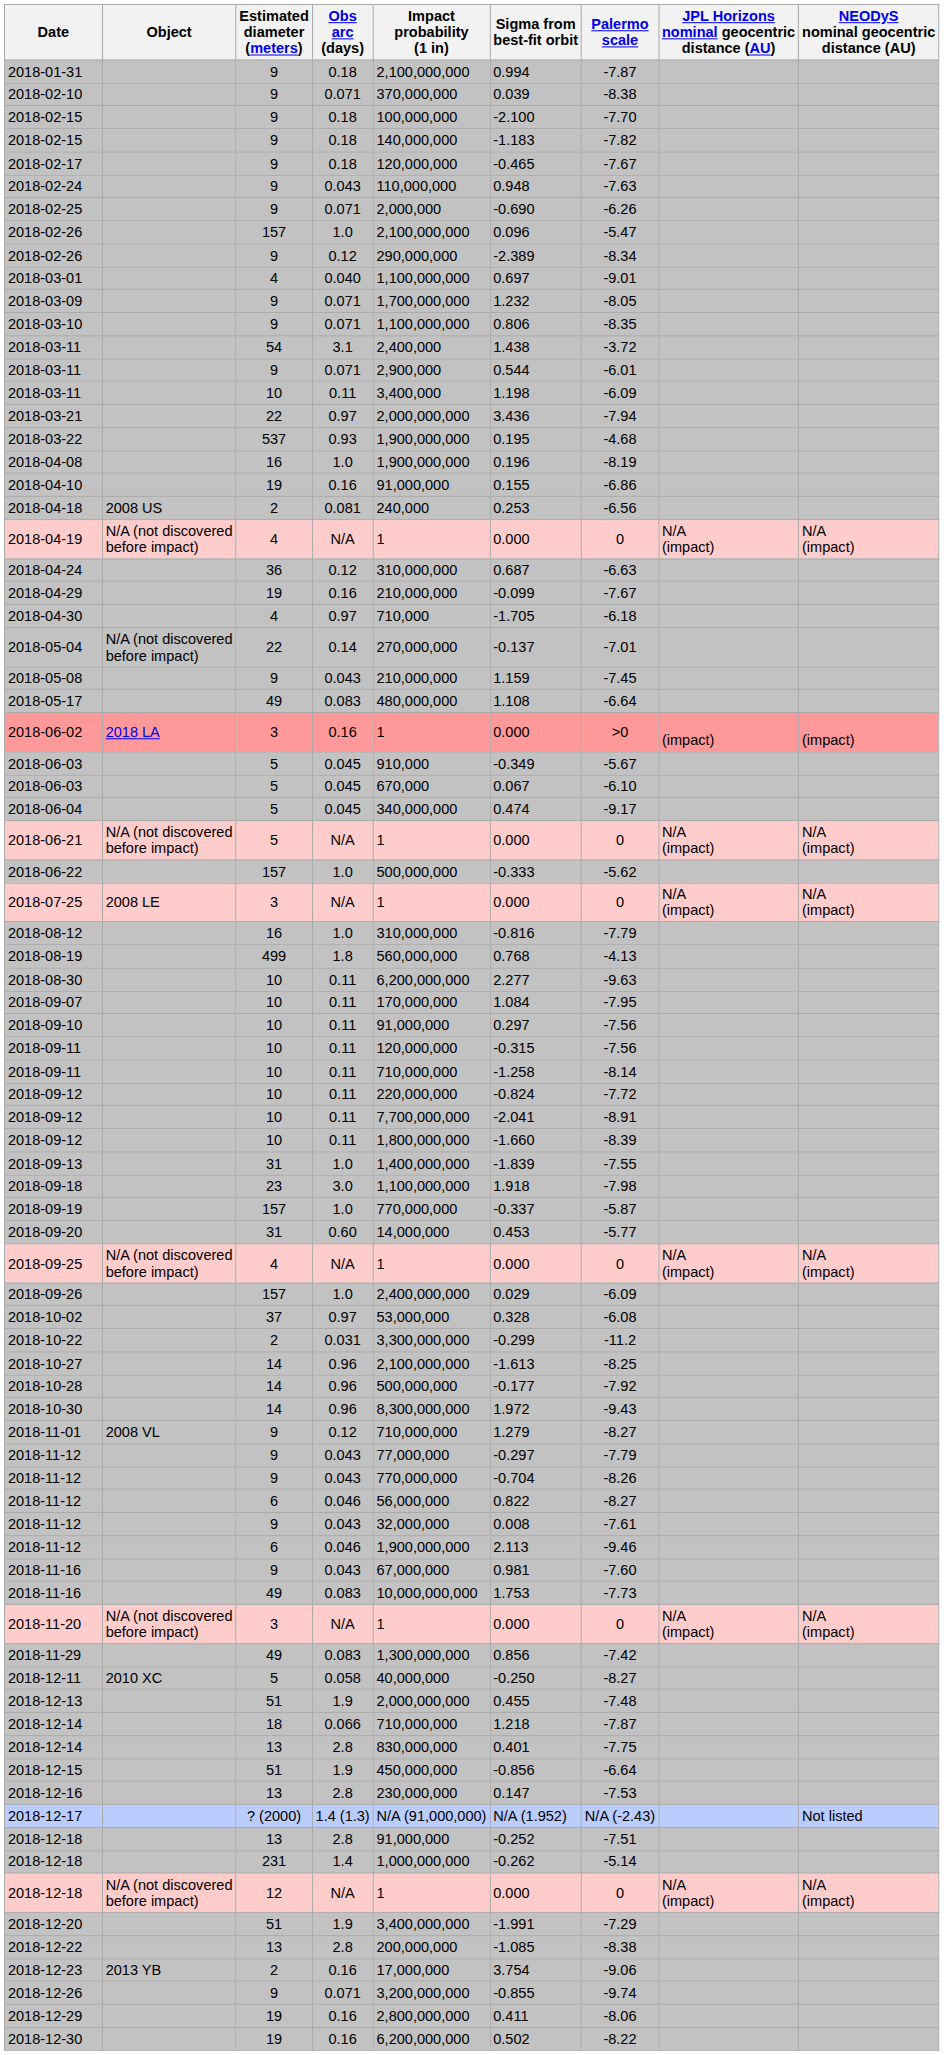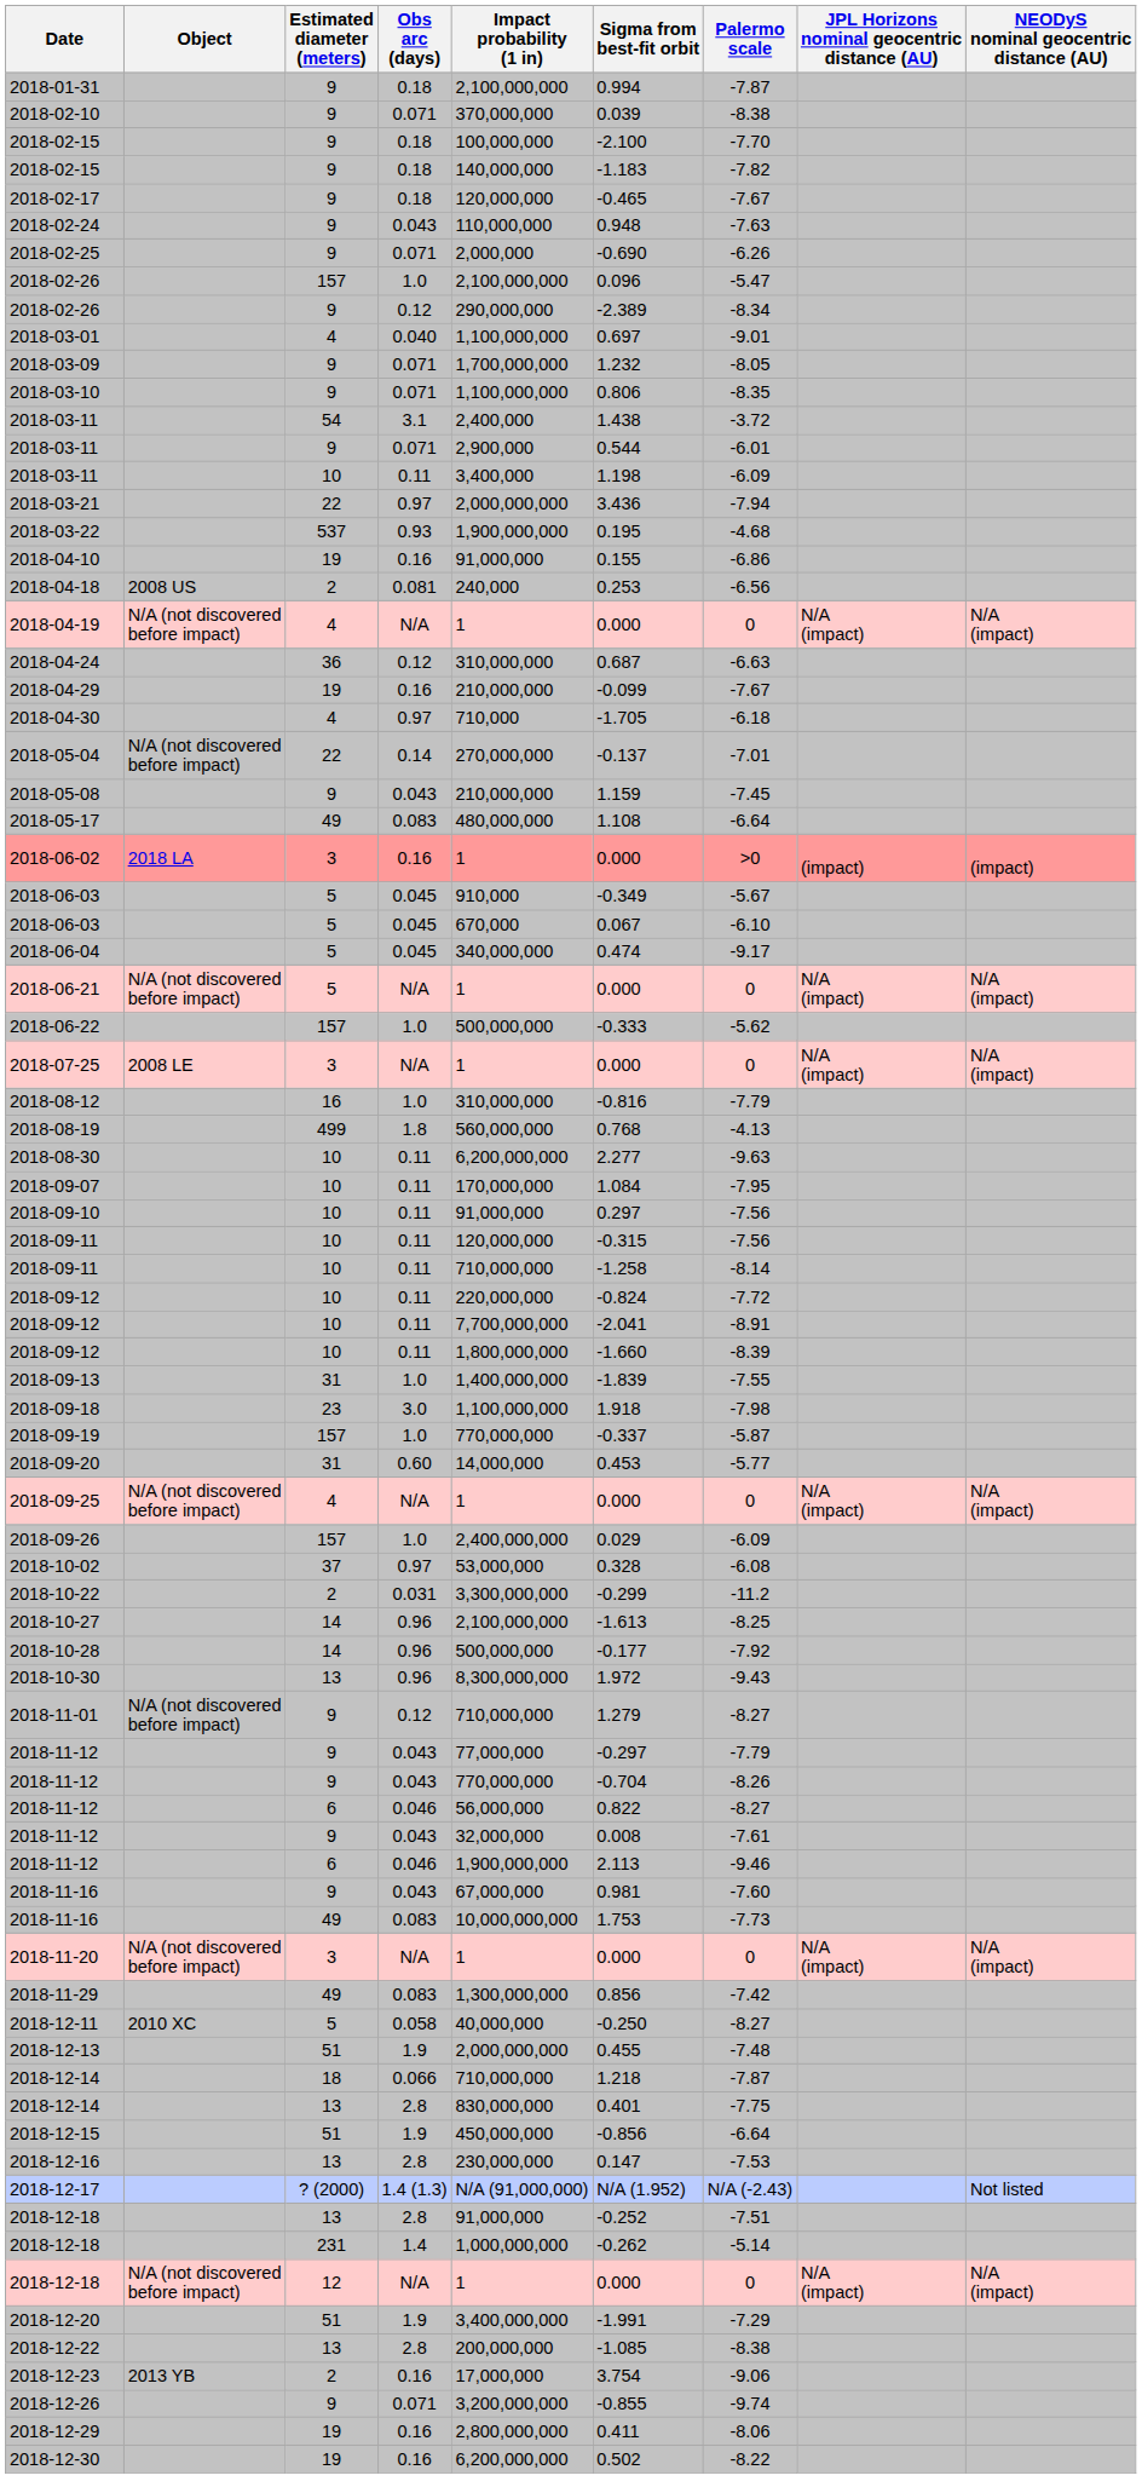- row: 2018-04-08 | 16 | 1.0 | 1,900,000,000 | 0.196 | -8.19
2018-10-30 | Estimated diameter (meters): 14 -> 13
2018-11-01 | Object: 2008 VL -> N/A (not discovered before impact)
